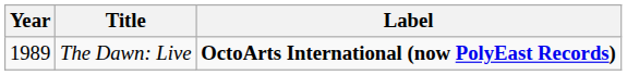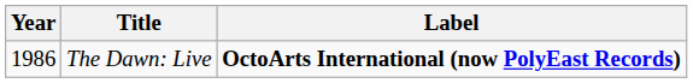The Dawn: Live | Year: 1989 -> 1986
